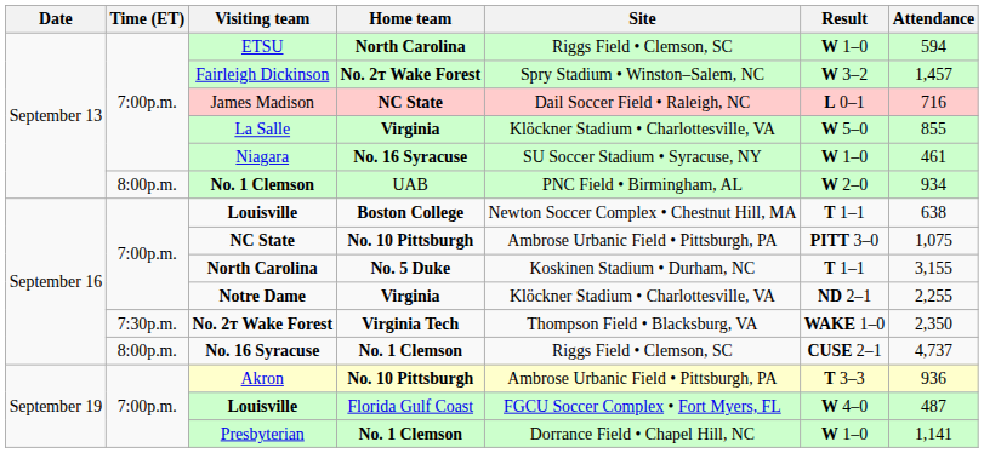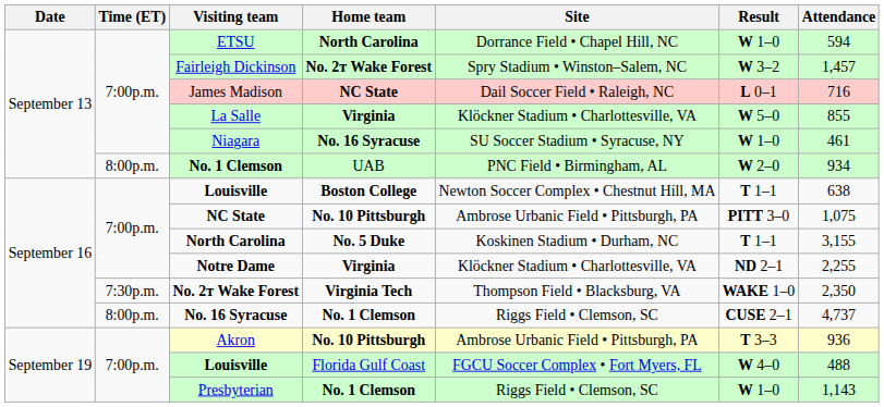ETSU | Site: Riggs Field • Clemson, SC -> Dorrance Field • Chapel Hill, NC
Louisville / Florida Gulf Coast | Attendance: 487 -> 488
Presbyterian | Site: Dorrance Field • Chapel Hill, NC -> Riggs Field • Clemson, SC
Presbyterian | Attendance: 1,141 -> 1,143
